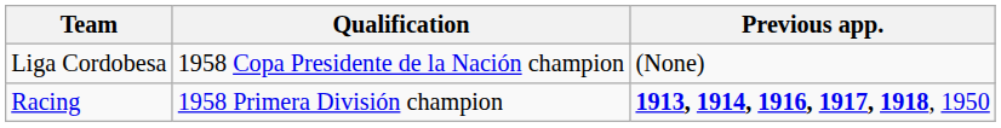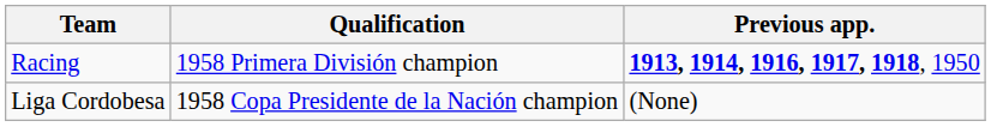rows swapped: Racing <-> Liga Cordobesa
